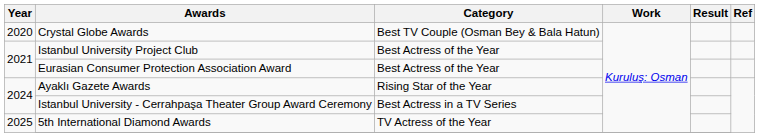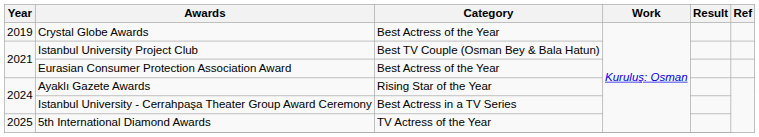Crystal Globe Awards | Year: 2020 -> 2019
Crystal Globe Awards | Category: Best TV Couple (Osman Bey & Bala Hatun) -> Best Actress of the Year
Istanbul University Project Club | Category: Best Actress of the Year -> Best TV Couple (Osman Bey & Bala Hatun)
